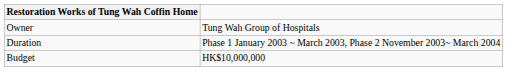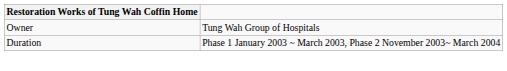- row: Budget | HK$10,000,000
